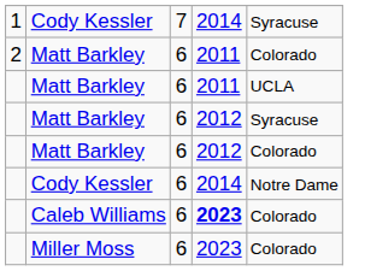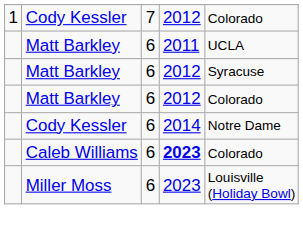1 / Cody Kessler | column 4: 2014 -> 2012
1 / Cody Kessler | column 5: Syracuse -> Colorado
- row: 2 | Matt Barkley | 6 | 2011 | Colorado
Miller Moss | column 5: Colorado -> Louisville (Holiday Bowl)
